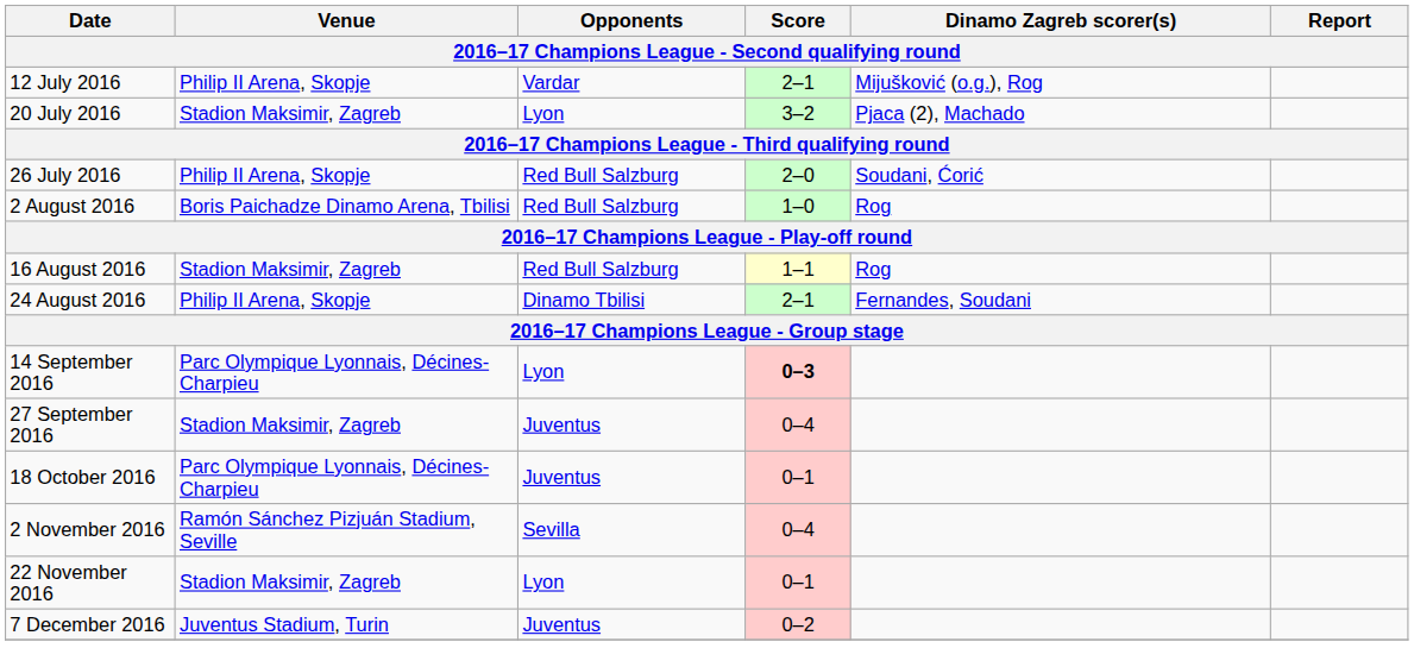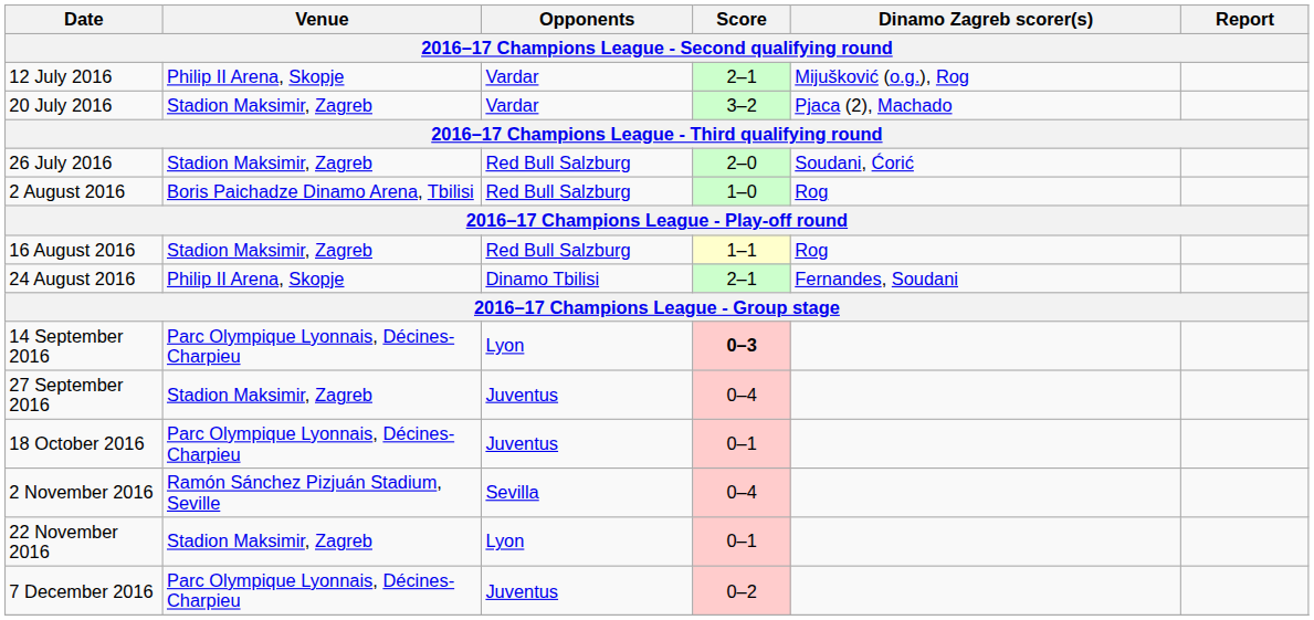20 July 2016 | Opponents: Lyon -> Vardar
26 July 2016 | Venue: Philip II Arena, Skopje -> Stadion Maksimir, Zagreb
7 December 2016 | Venue: Juventus Stadium, Turin -> Parc Olympique Lyonnais, Décines-Charpieu
